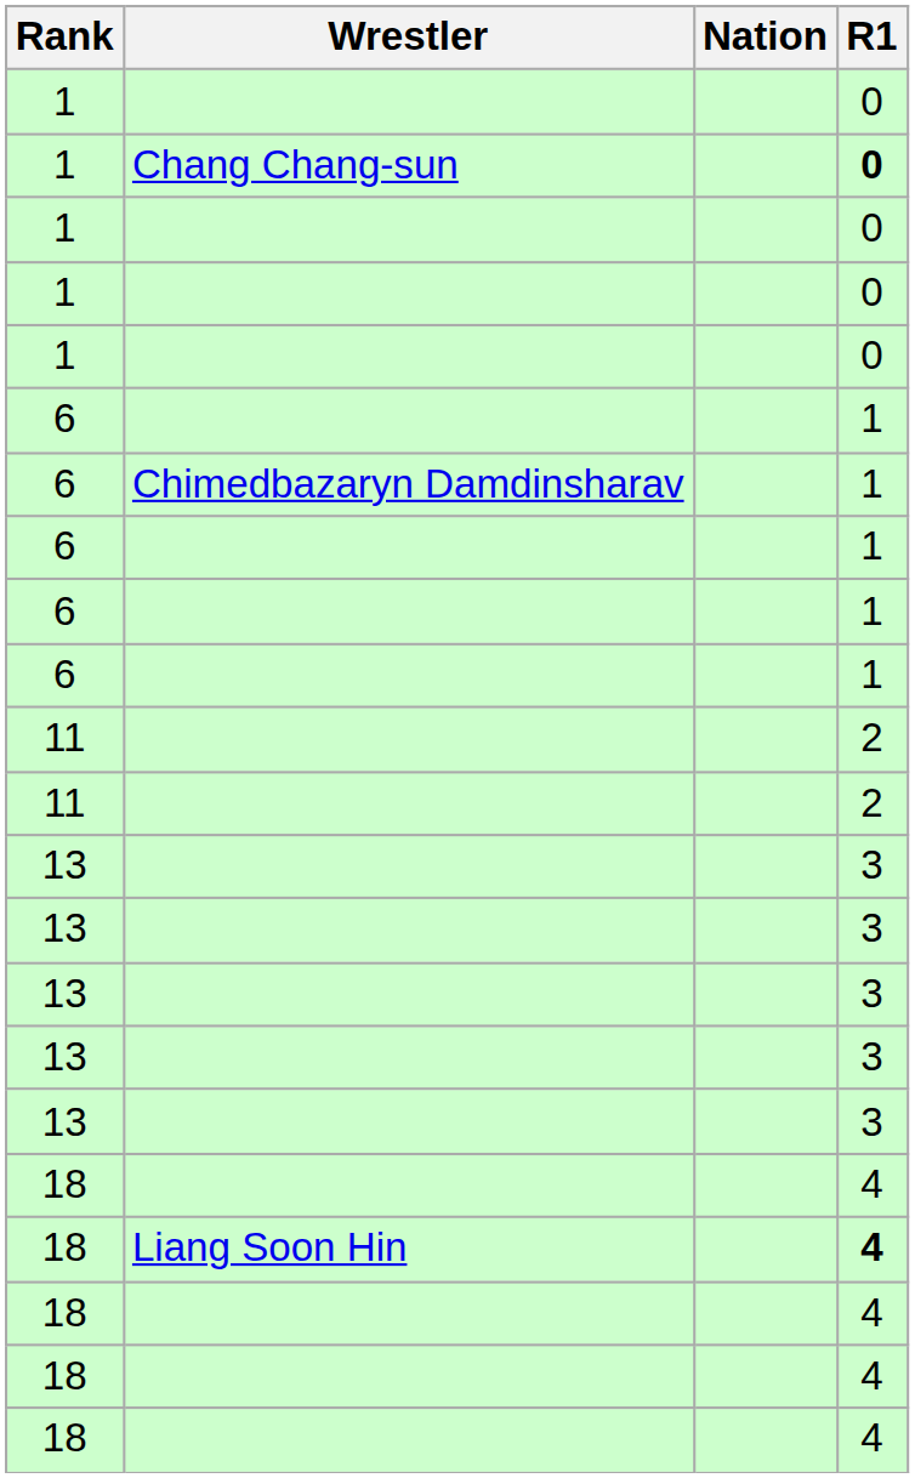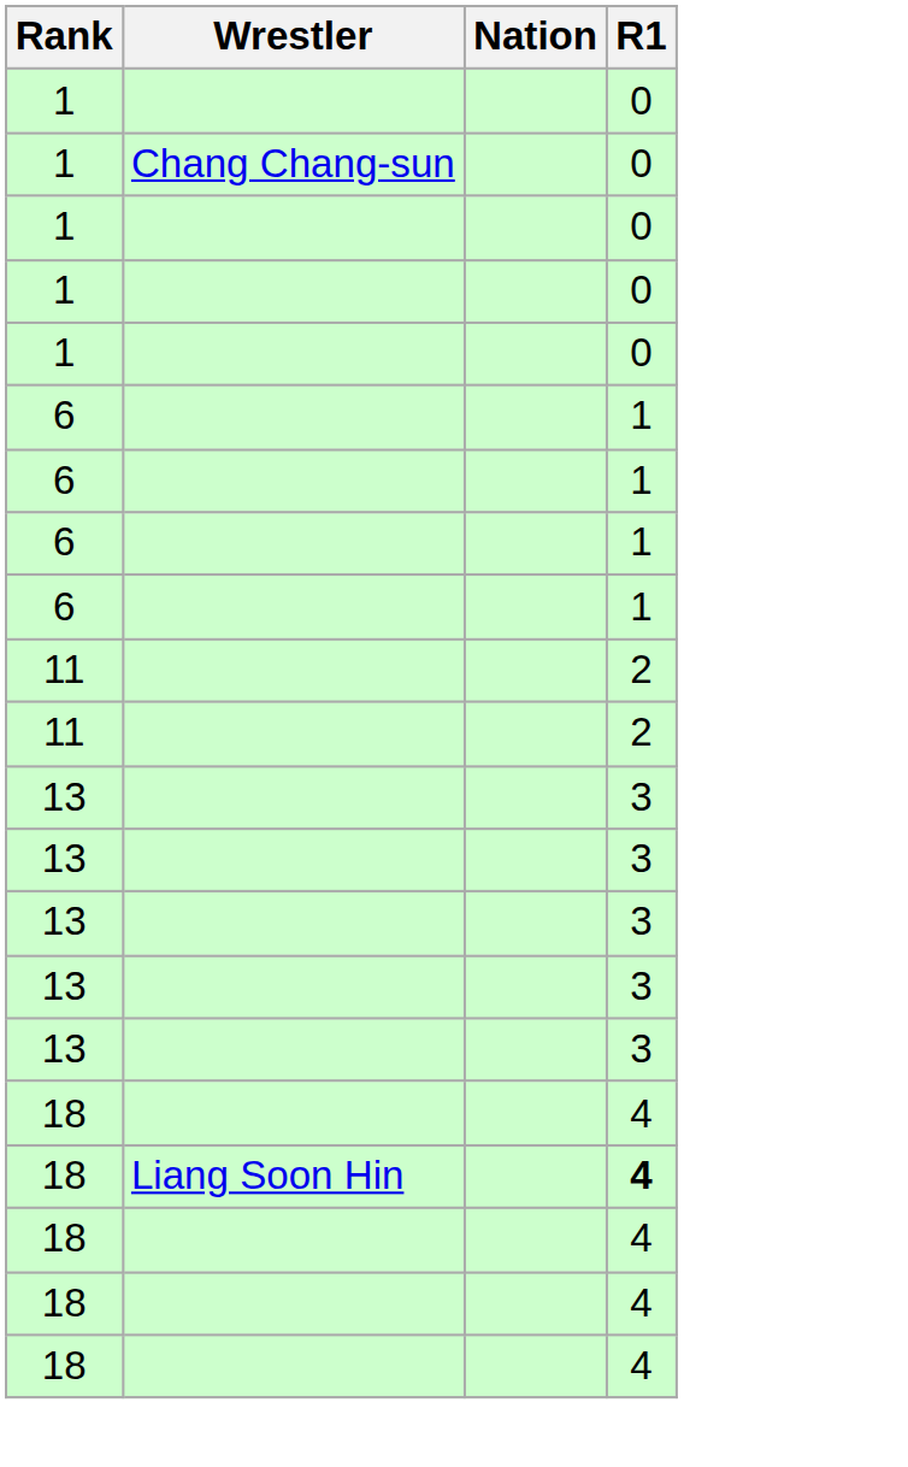1 / Chang Chang-sun | R1: bold -> normal
- row: 6 | Chimedbazaryn Damdinsharav | 1
